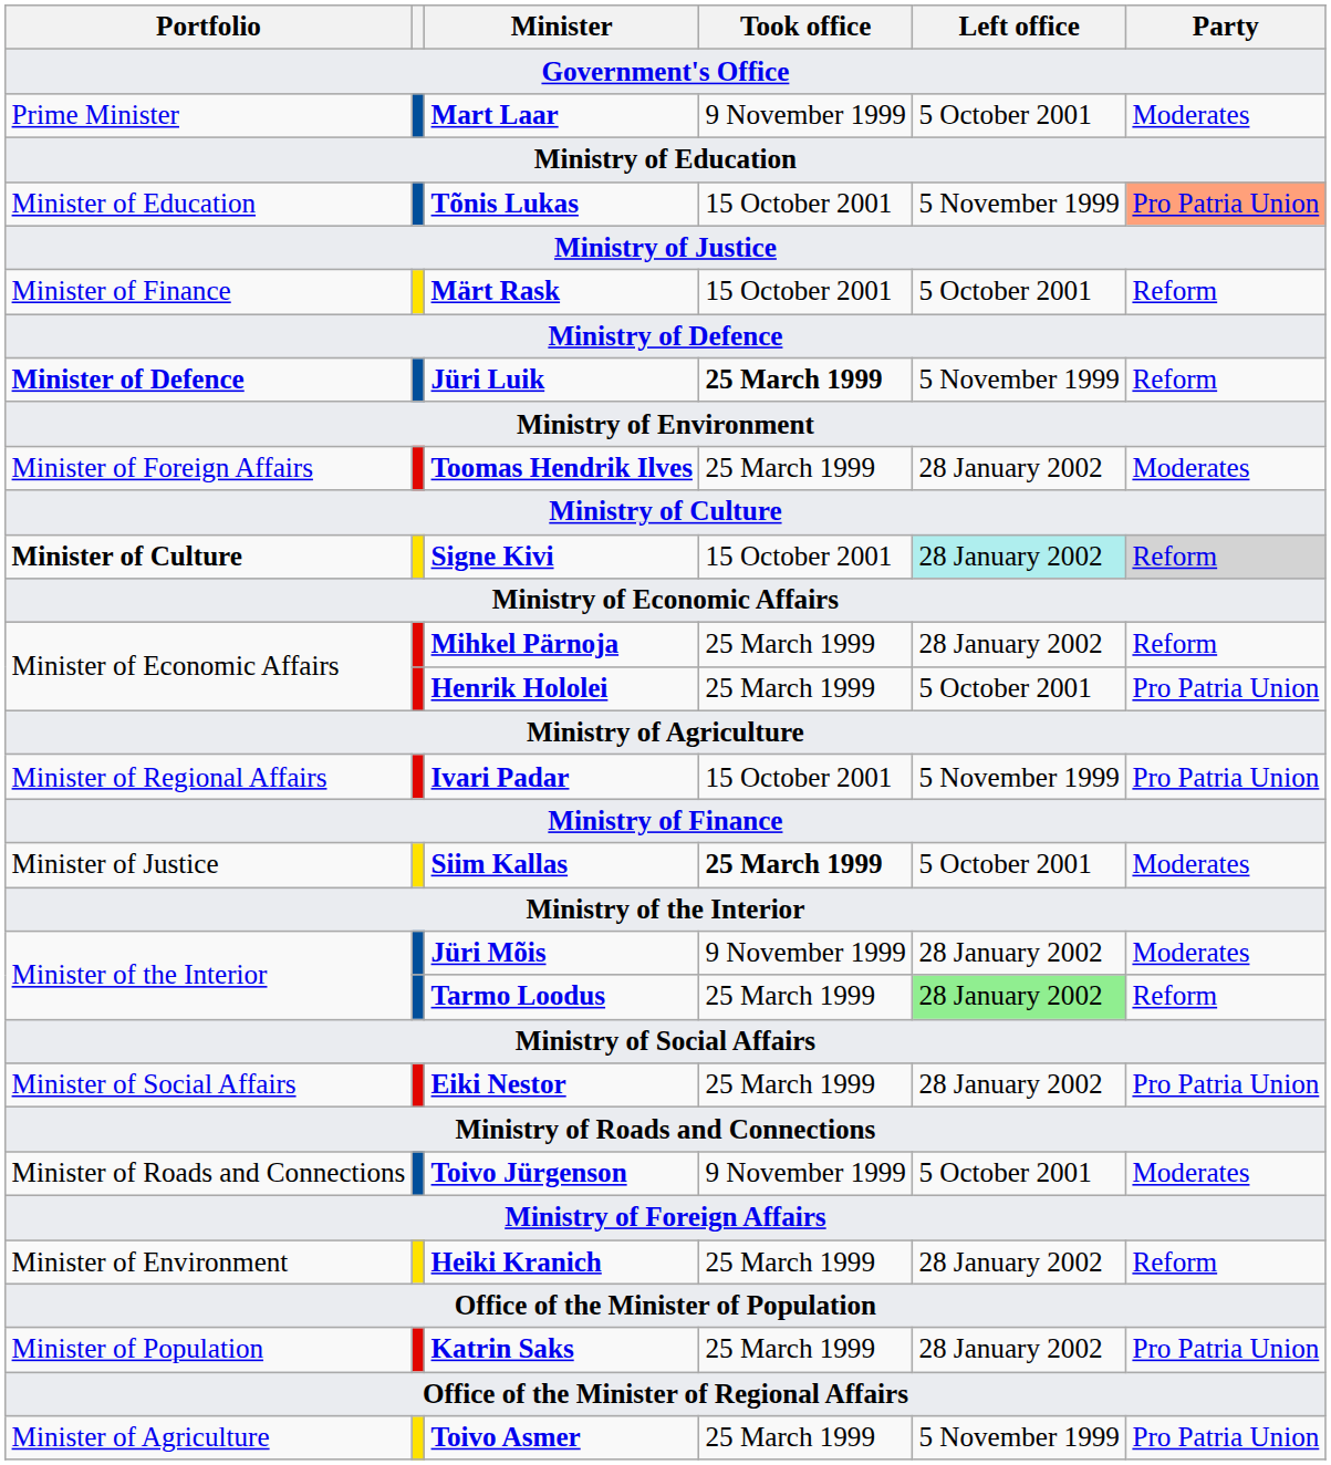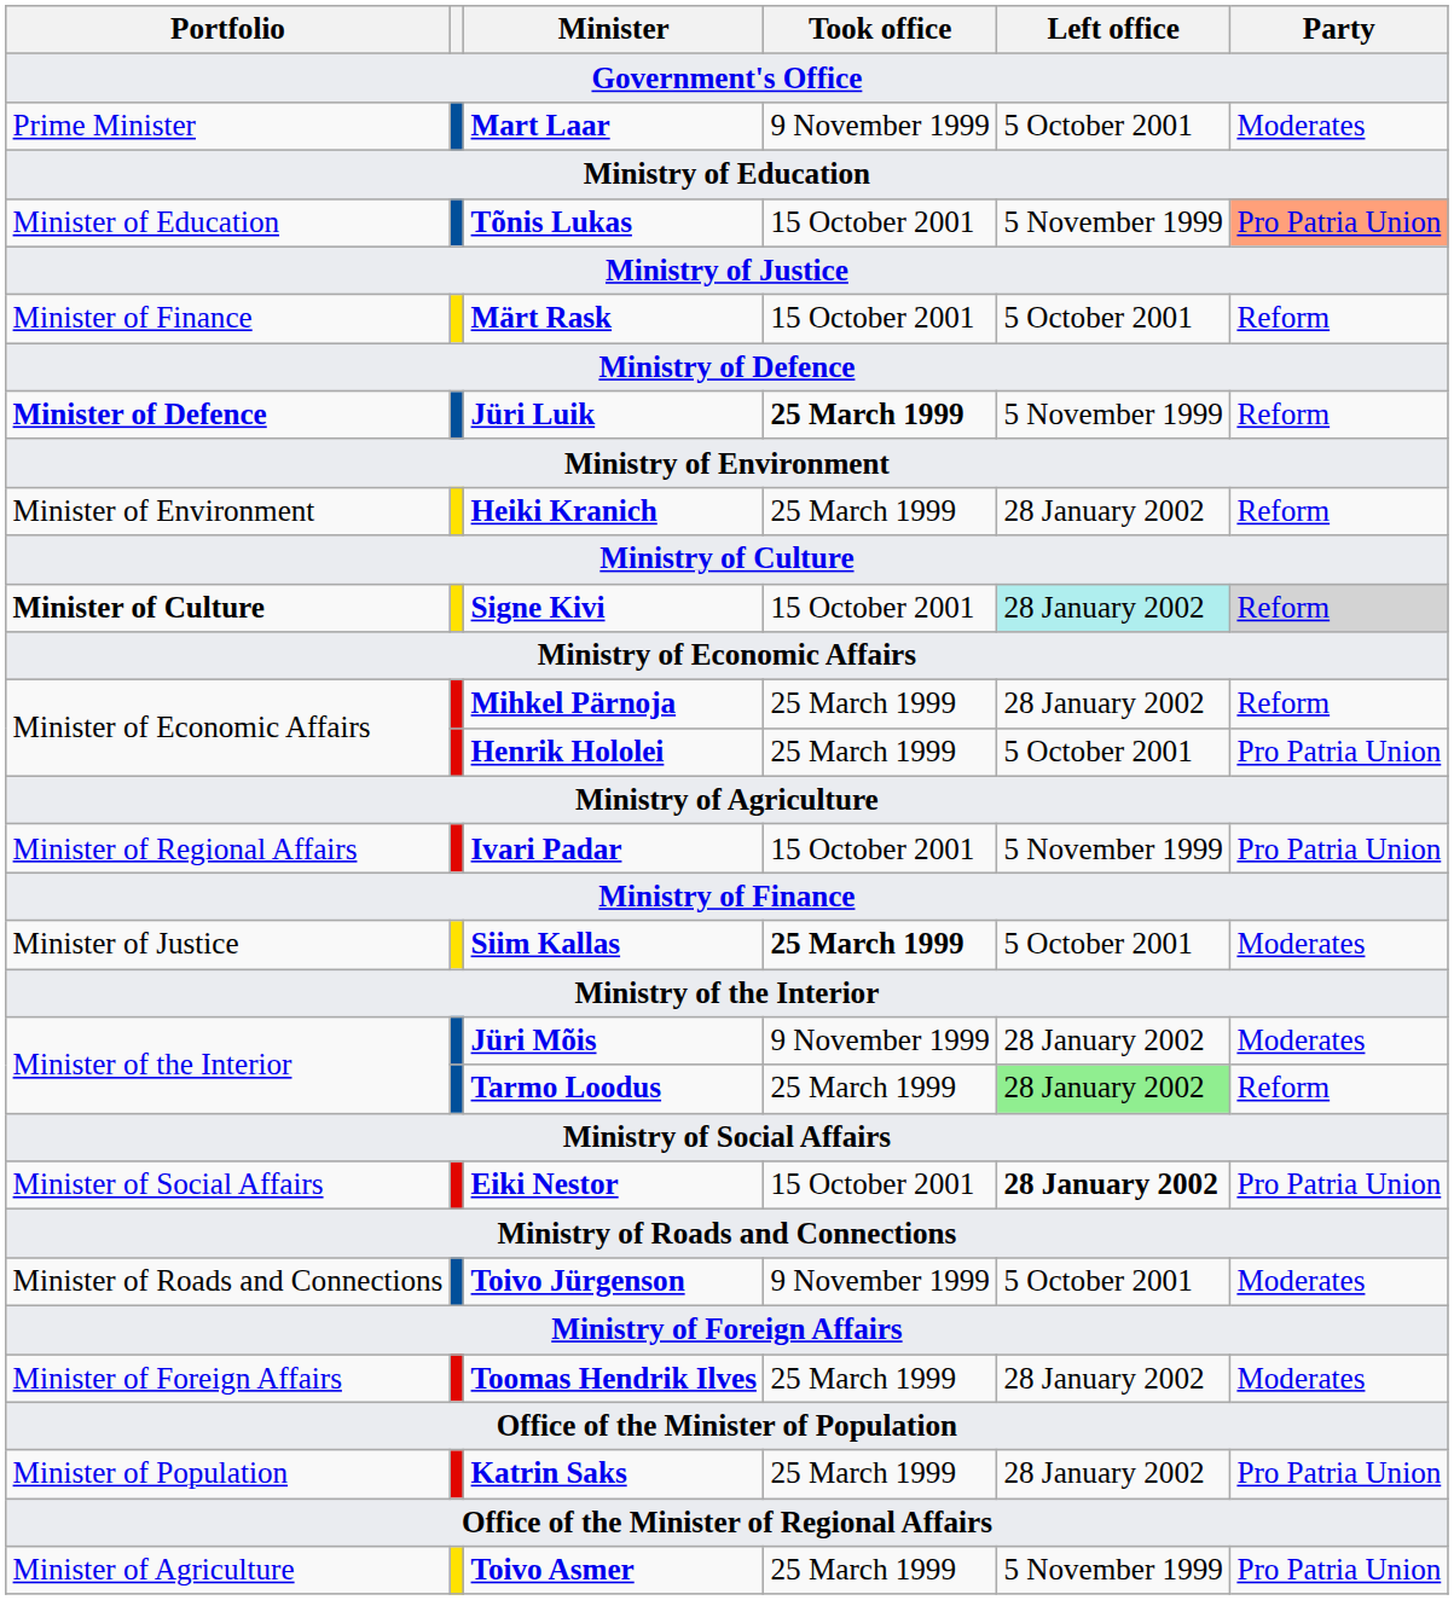rows swapped: Heiki Kranich <-> Toomas Hendrik Ilves
Eiki Nestor | Took office: 25 March 1999 -> 15 October 2001
Eiki Nestor | Left office: normal -> bold
